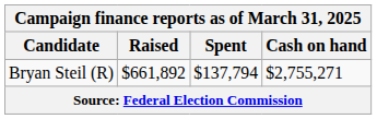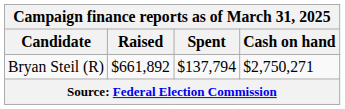Bryan Steil (R) | Cash on hand: $2,755,271 -> $2,750,271
